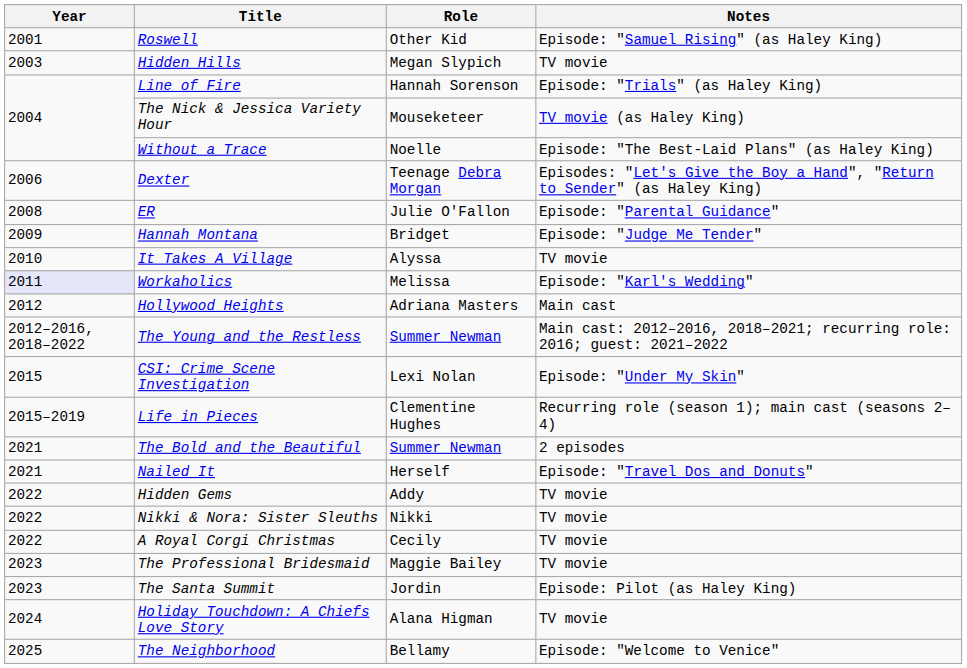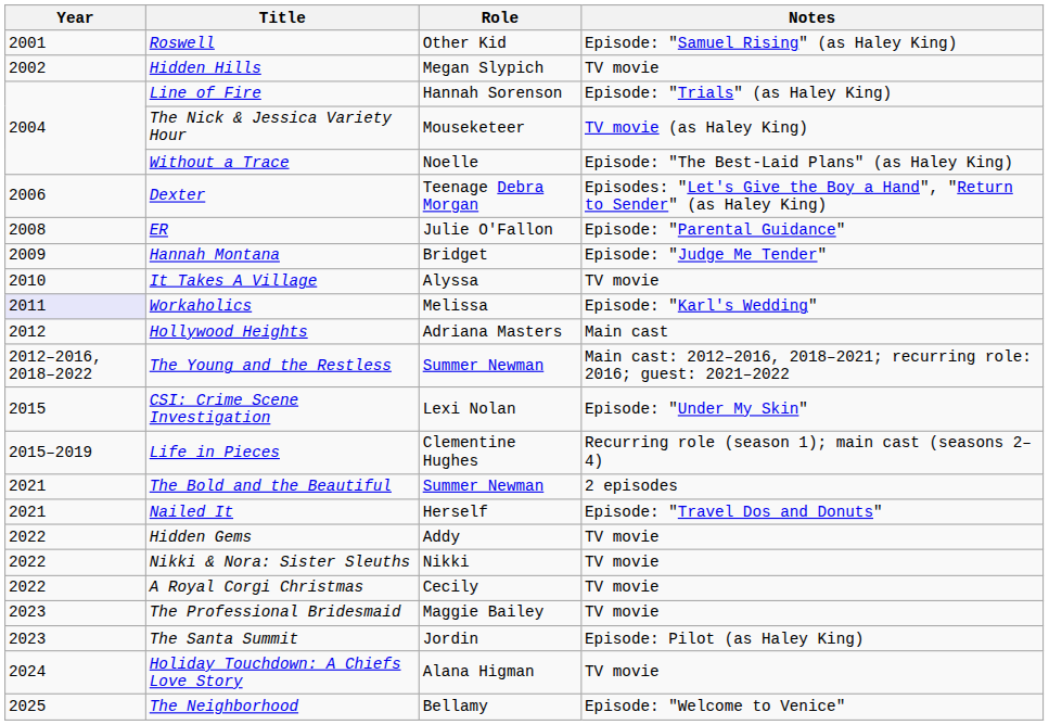Hidden Hills | Year: 2003 -> 2002
